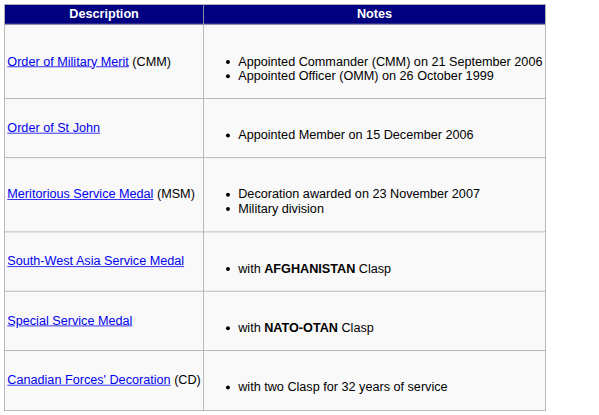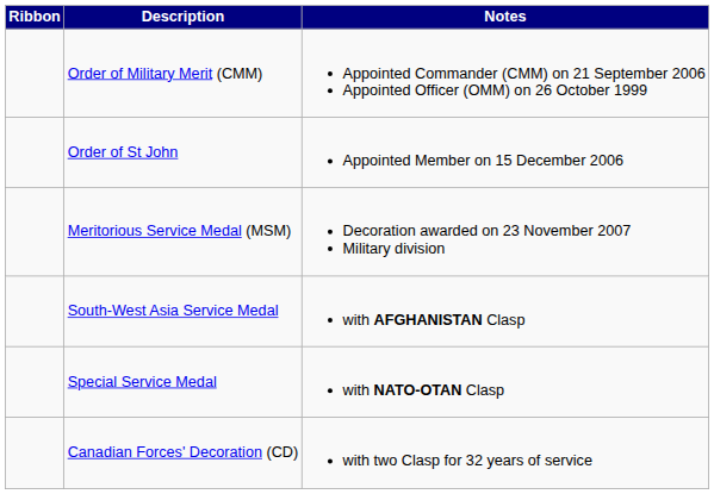+ column: Ribbon
